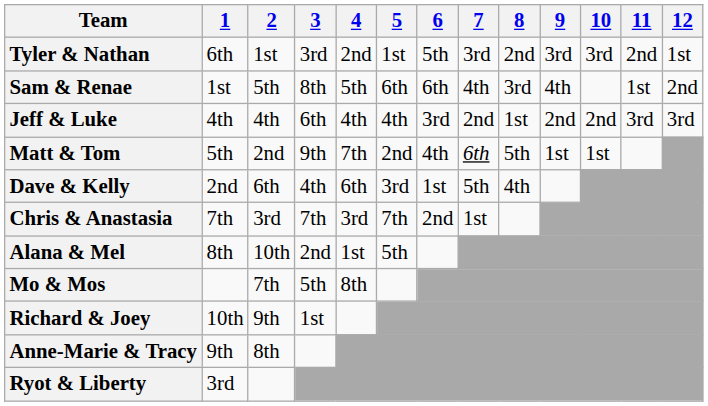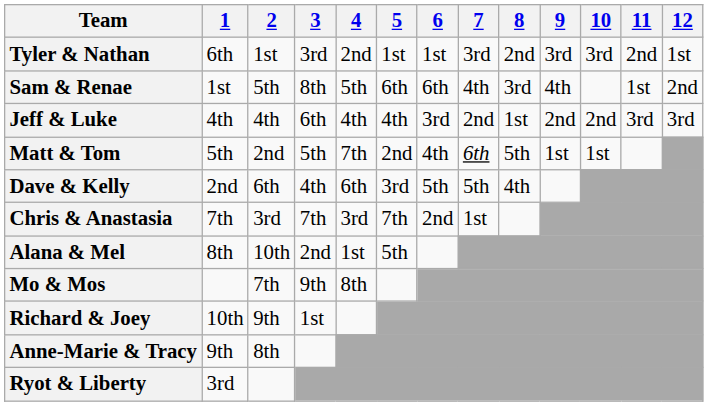Tyler & Nathan | 6: 5th -> 1st
Matt & Tom | 3: 9th -> 5th
Dave & Kelly | 6: 1st -> 5th
Mo & Mos | 3: 5th -> 9th
